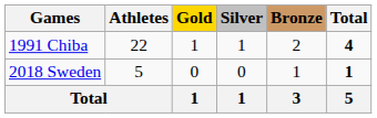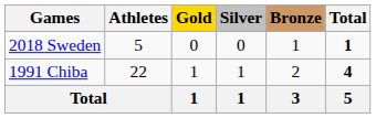rows swapped: 1991 Chiba <-> 2018 Sweden
